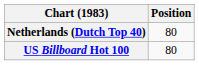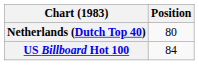US Billboard Hot 100 | Position: 80 -> 84
